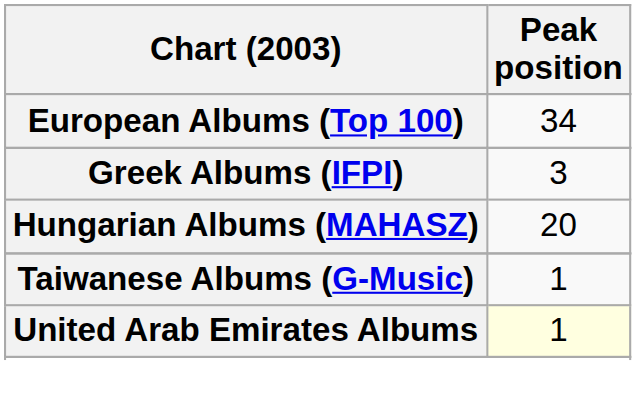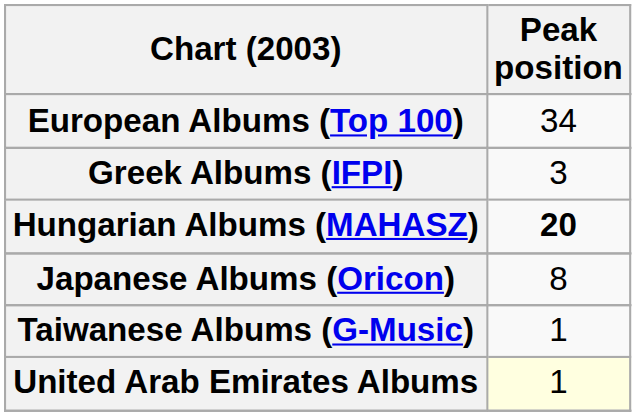Hungarian Albums (MAHASZ) | Peak position: normal -> bold
+ row: Japanese Albums (Oricon) | 8
